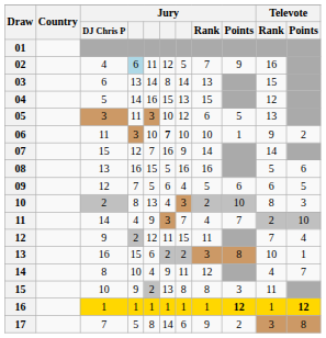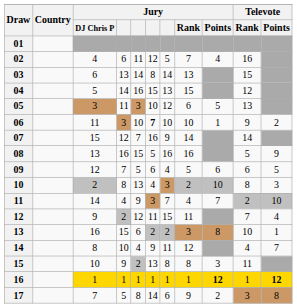02 | column 4: lightblue background -> no background
02 | Jury / Points: 9 -> 4
08 | Televote / Points: 6 -> 9
